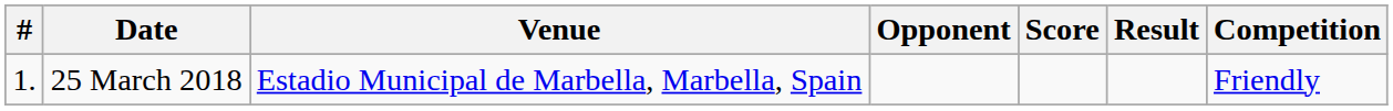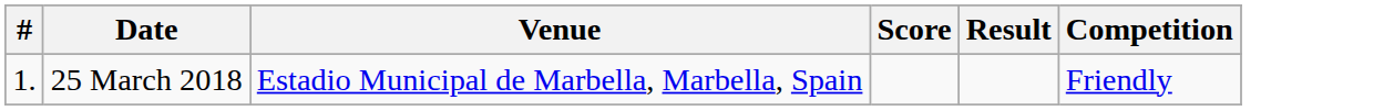- column: Opponent
